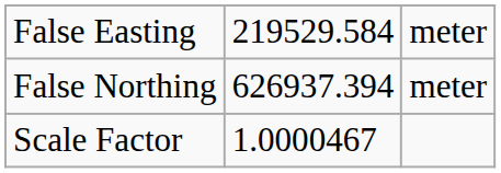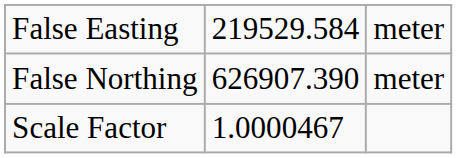False Northing | column 2: 626937.394 -> 626907.390
